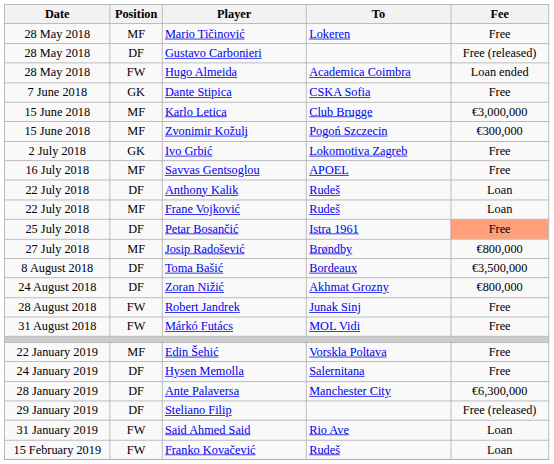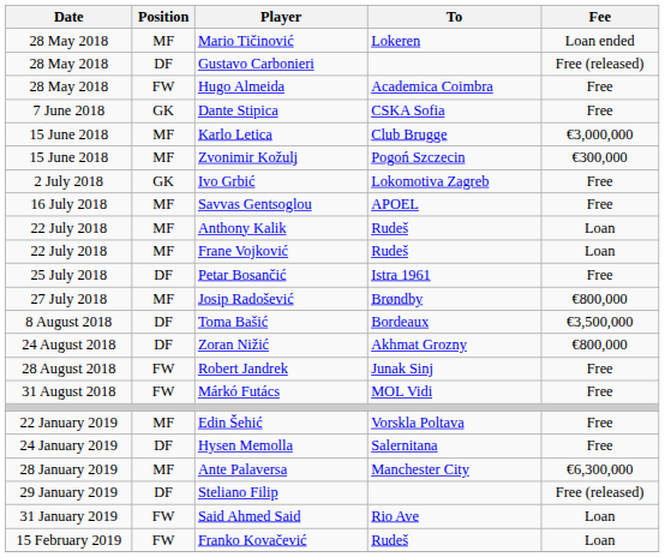Mario Tičinović | Fee: Free -> Loan ended
Hugo Almeida | Fee: Loan ended -> Free
Anthony Kalik | Position: DF -> MF
Petar Bosančić | Fee: lightsalmon background -> no background
Ante Palaversa | Position: DF -> MF
